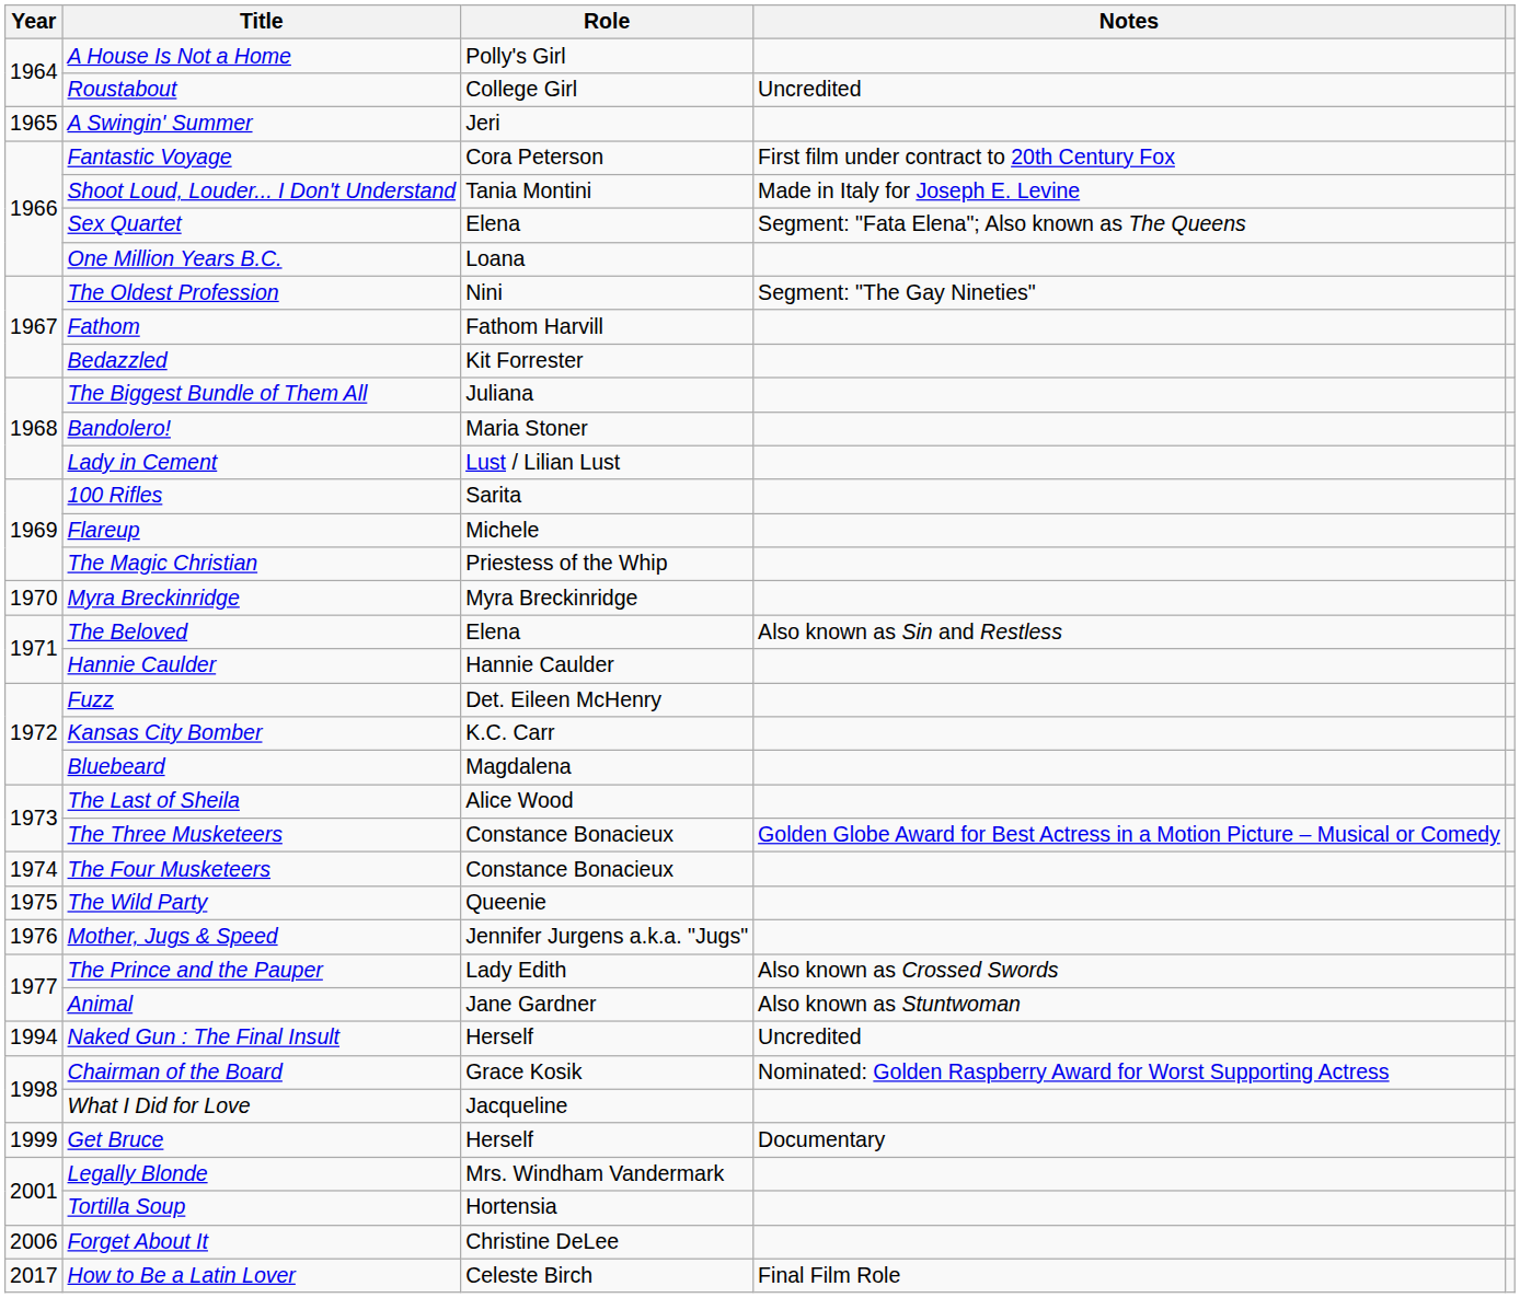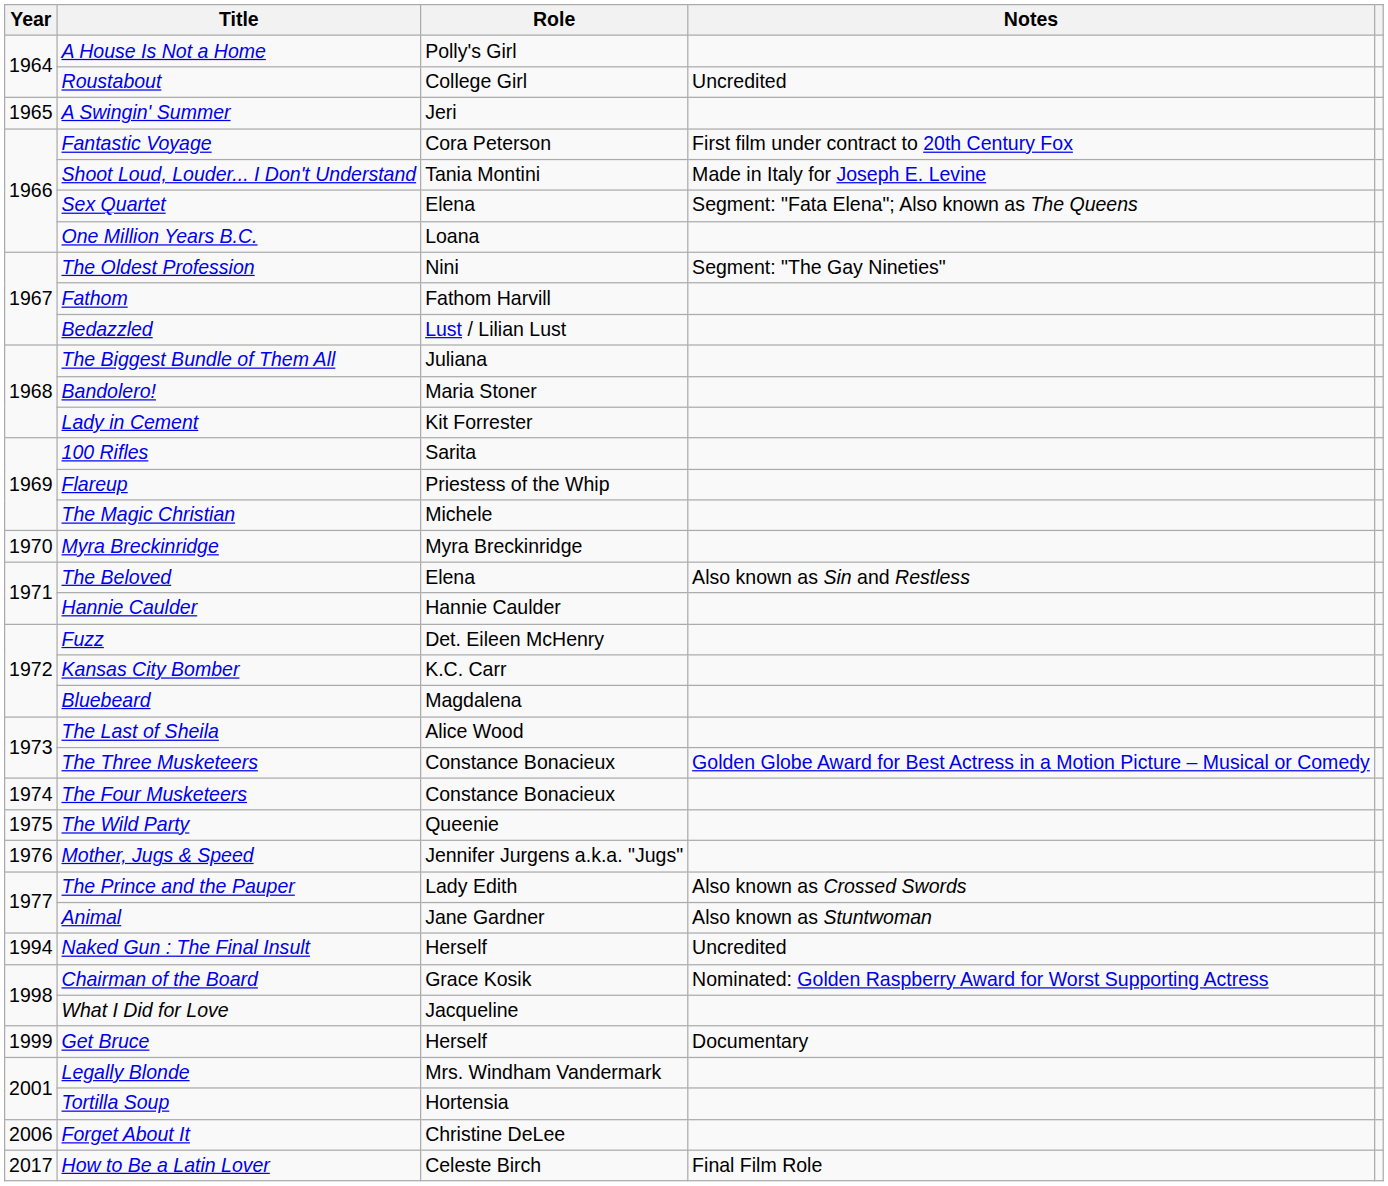Bedazzled | Role: Kit Forrester -> Lust / Lilian Lust
Lady in Cement | Role: Lust / Lilian Lust -> Kit Forrester
Flareup | Role: Michele -> Priestess of the Whip
The Magic Christian | Role: Priestess of the Whip -> Michele
